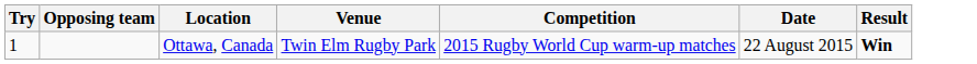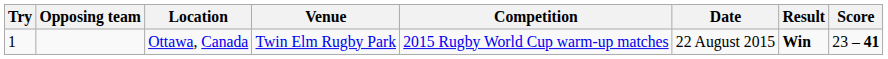+ column: Score | 23 – 41
